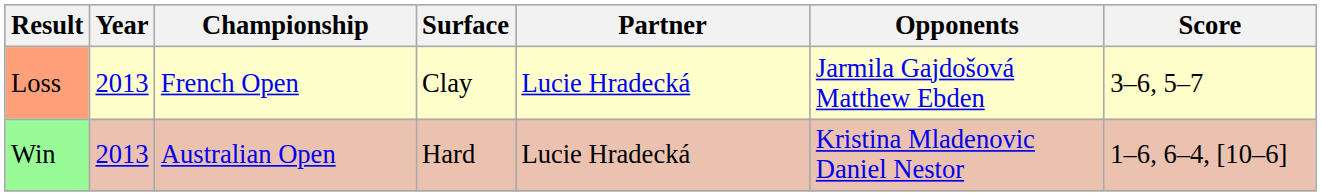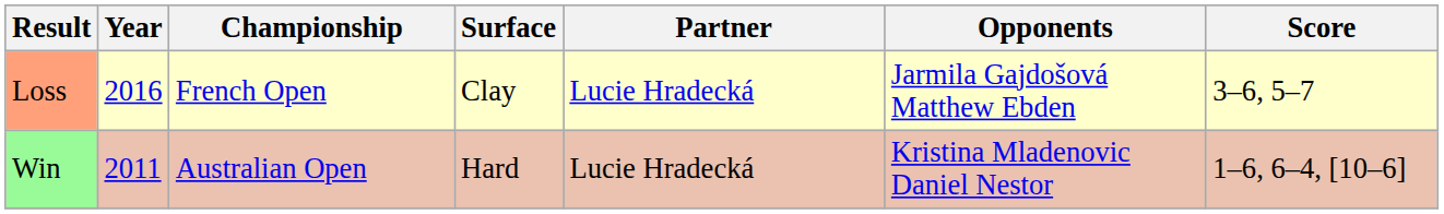Loss | Year: 2013 -> 2016
Win | Year: 2013 -> 2011
